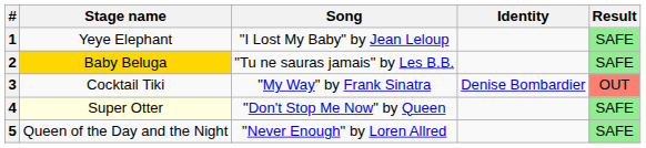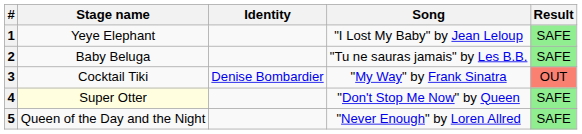columns swapped: Song <-> Identity
2 | Stage name: gold background -> no background
